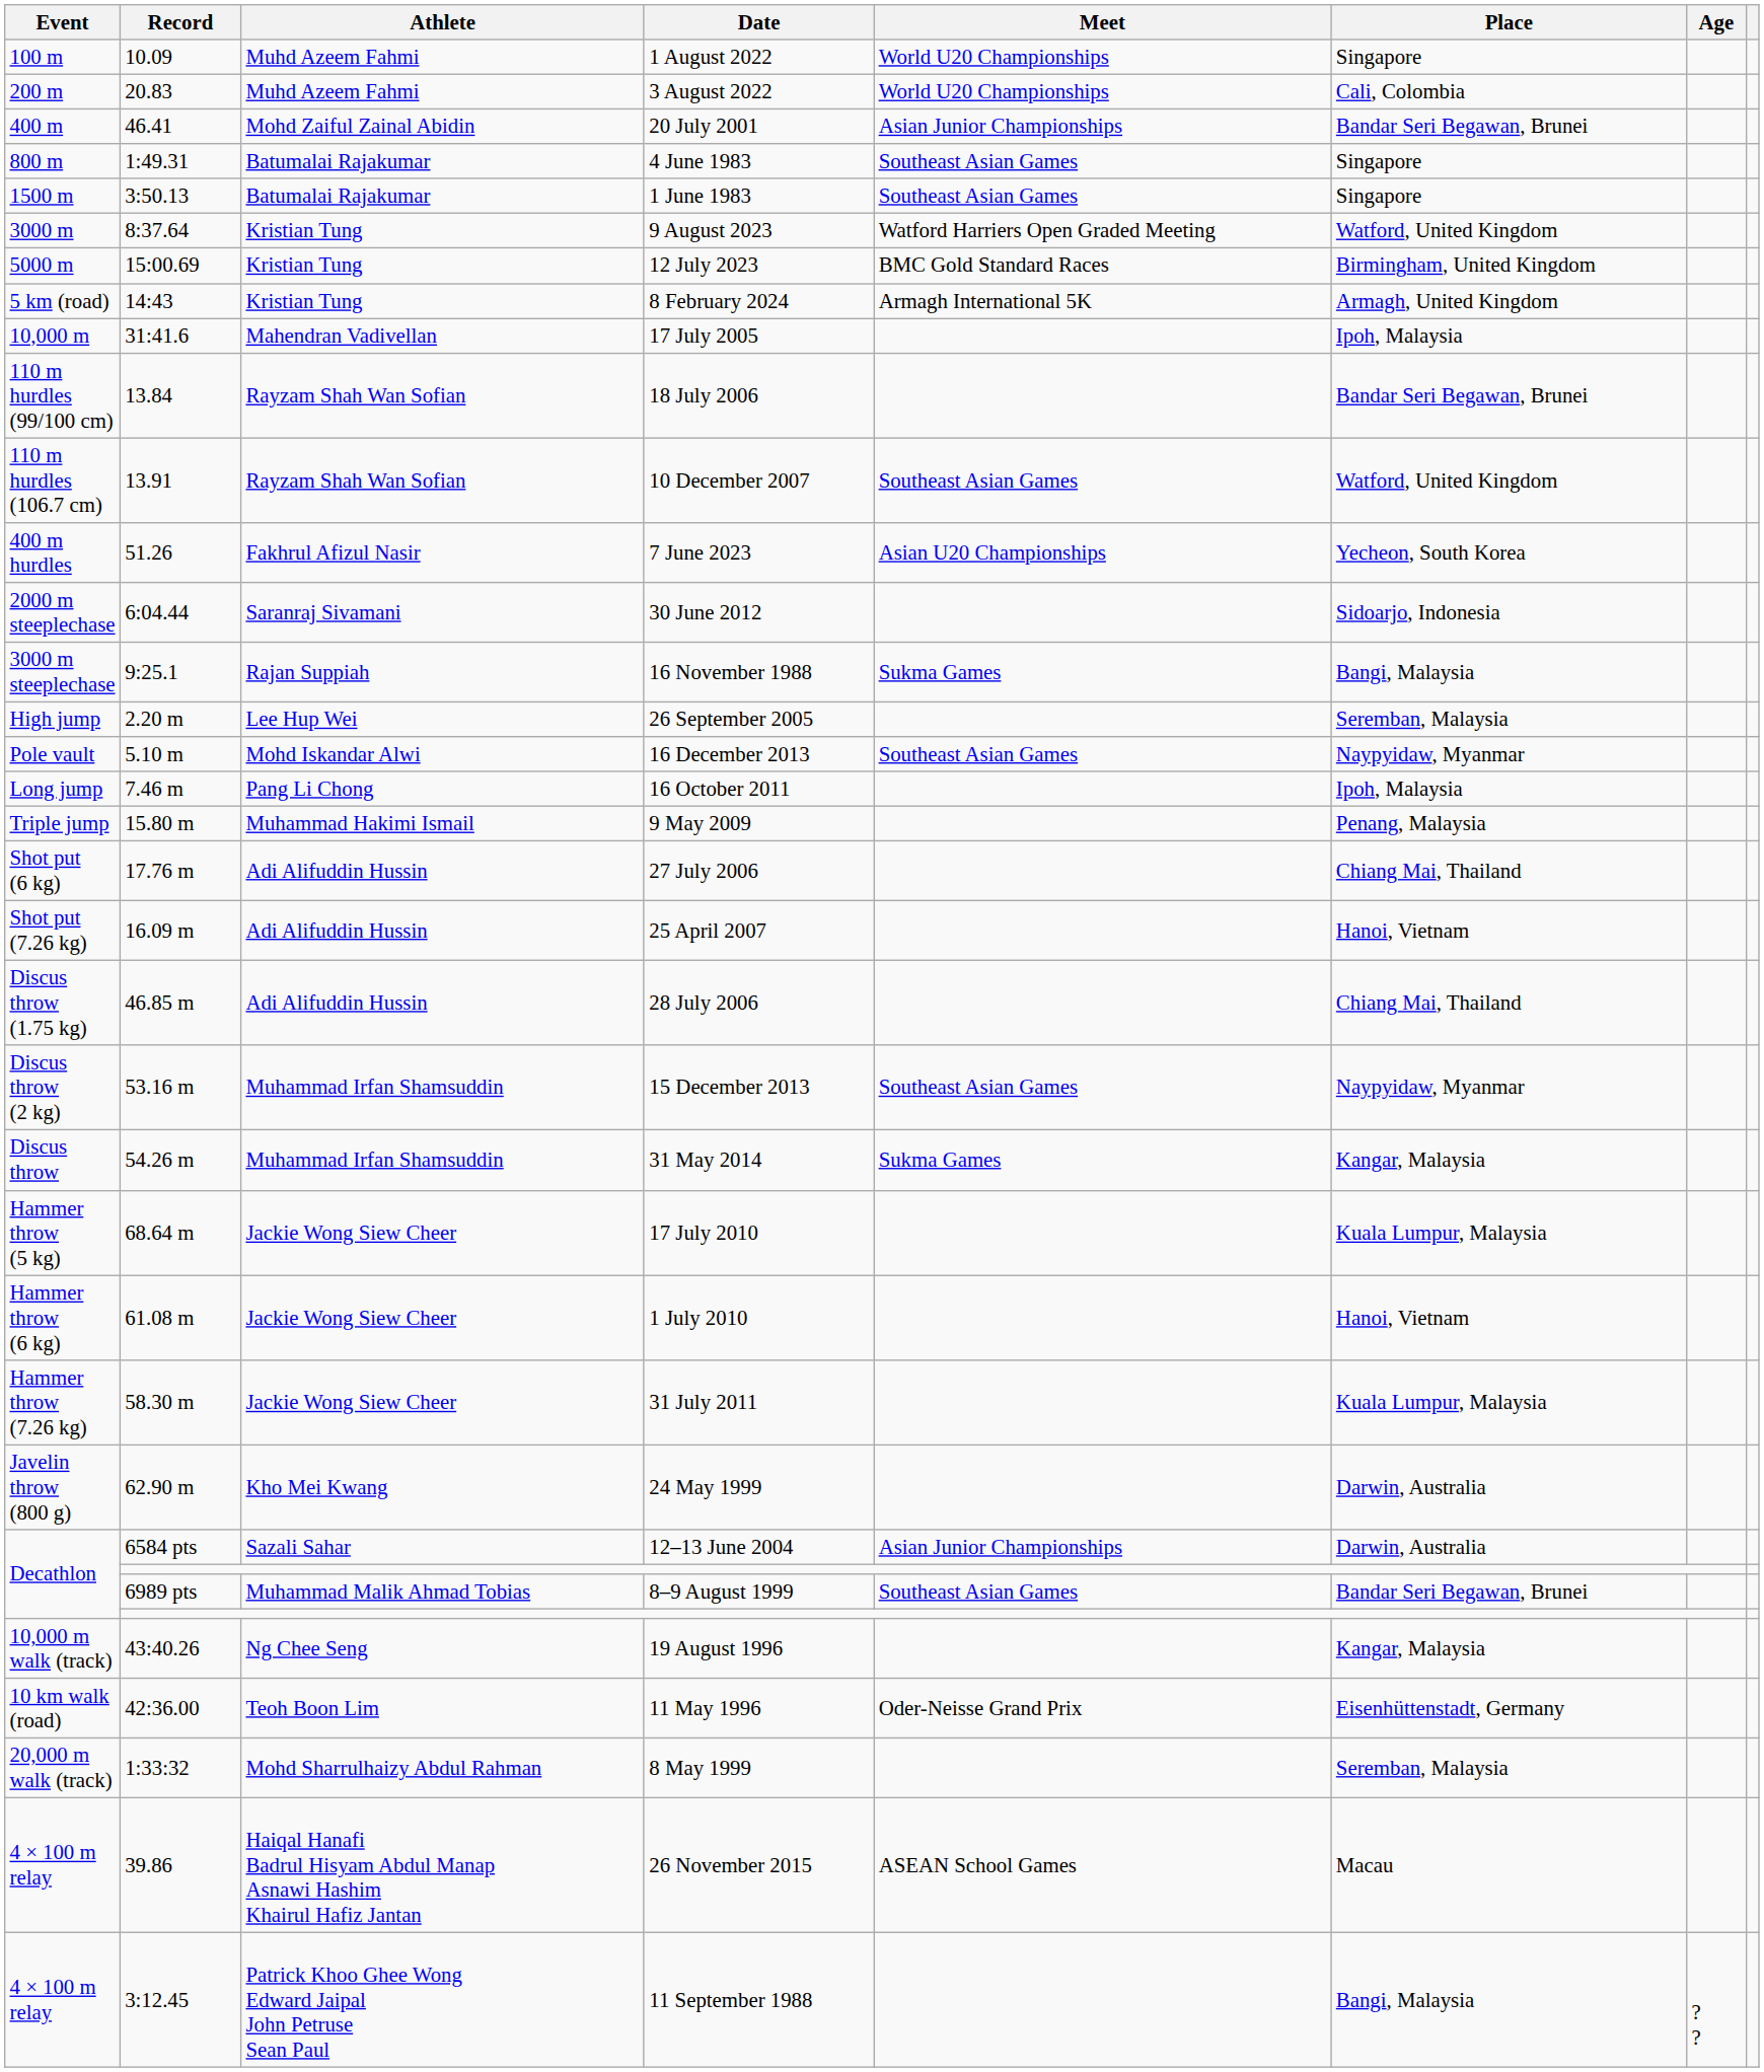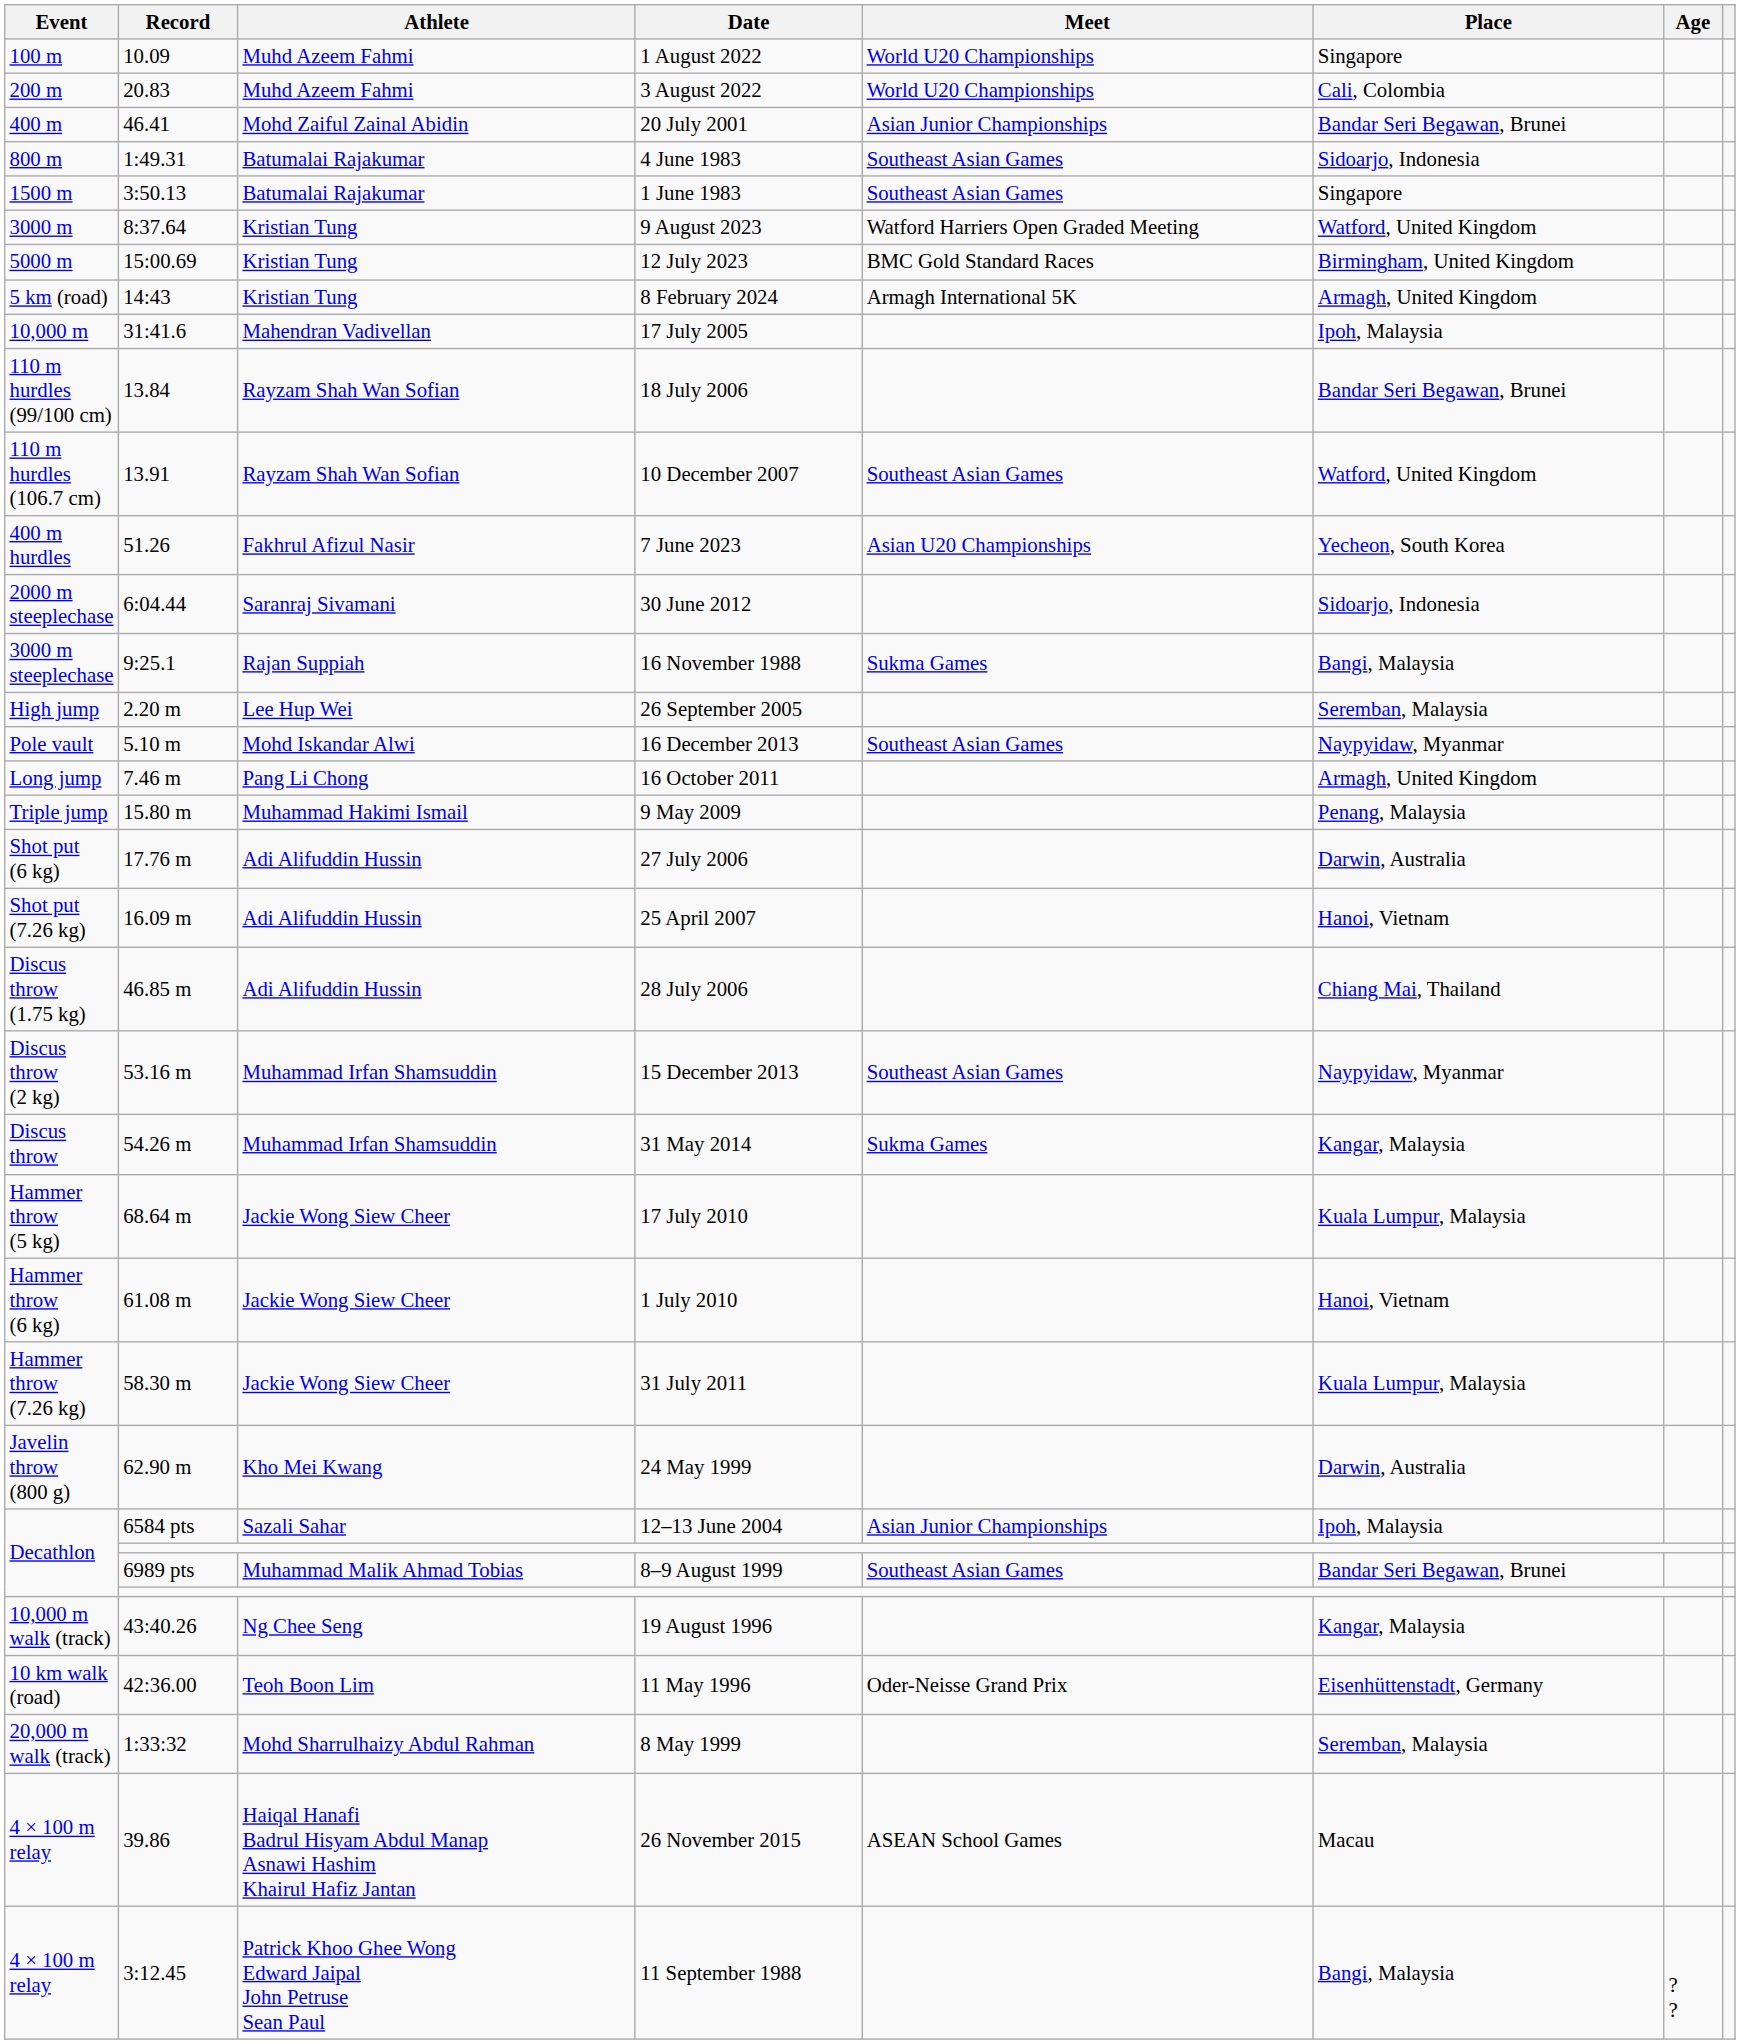4 June 1983 | Place: Singapore -> Sidoarjo, Indonesia
16 October 2011 | Place: Ipoh, Malaysia -> Armagh, United Kingdom
27 July 2006 | Place: Chiang Mai, Thailand -> Darwin, Australia
12–13 June 2004 | Place: Darwin, Australia -> Ipoh, Malaysia
